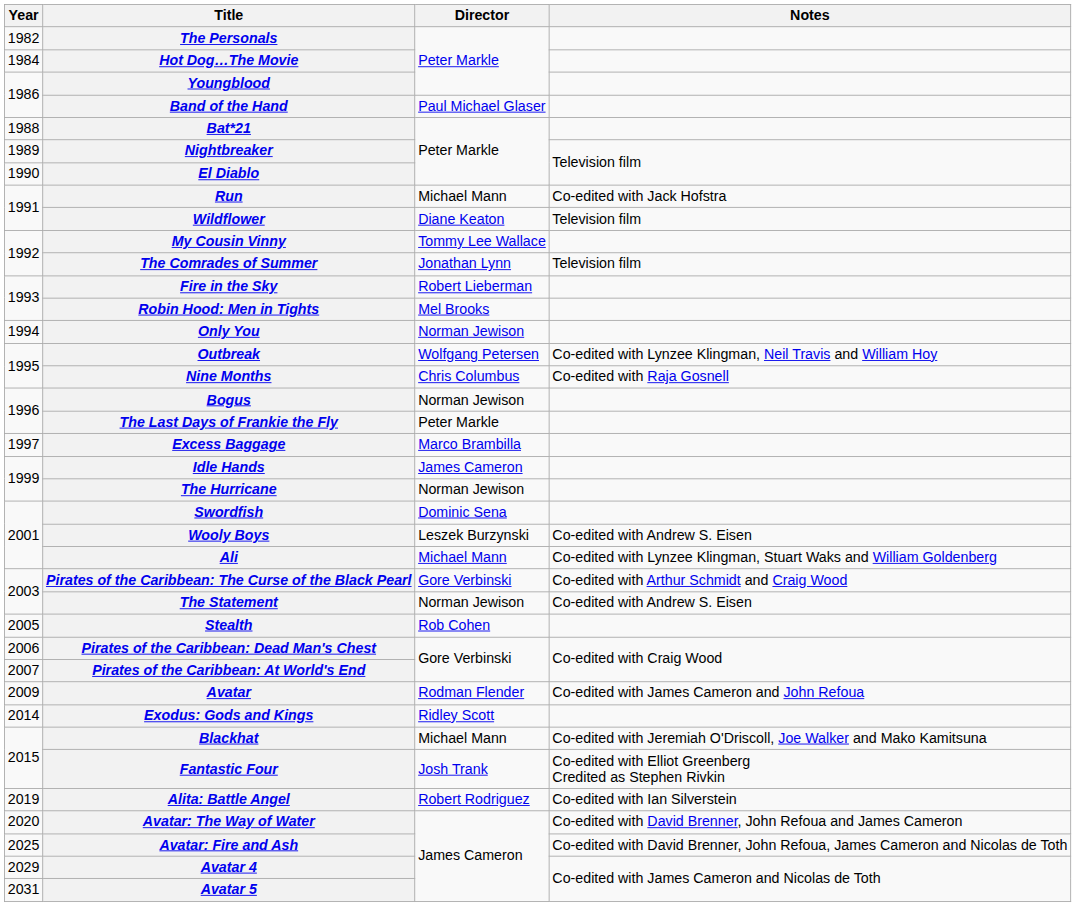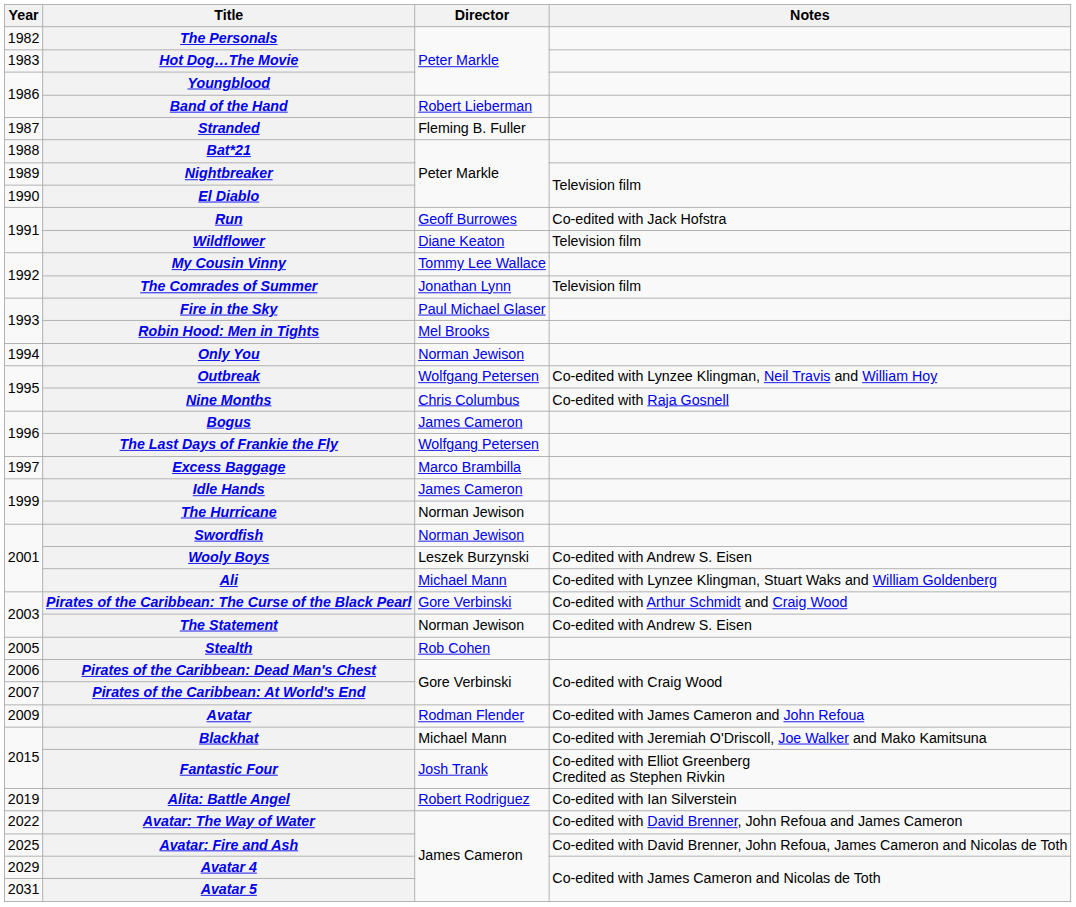Hot Dog…The Movie | Year: 1984 -> 1983
Band of the Hand | Director: Paul Michael Glaser -> Robert Lieberman
+ row: 1987 | Stranded | Fleming B. Fuller
Run | Director: Michael Mann -> Geoff Burrowes
Fire in the Sky | Director: Robert Lieberman -> Paul Michael Glaser
Bogus | Director: Norman Jewison -> James Cameron
The Last Days of Frankie the Fly | Director: Peter Markle -> Wolfgang Petersen
Swordfish | Director: Dominic Sena -> Norman Jewison
- row: 2014 | Exodus: Gods and Kings | Ridley Scott
Avatar: The Way of Water | Year: 2020 -> 2022
